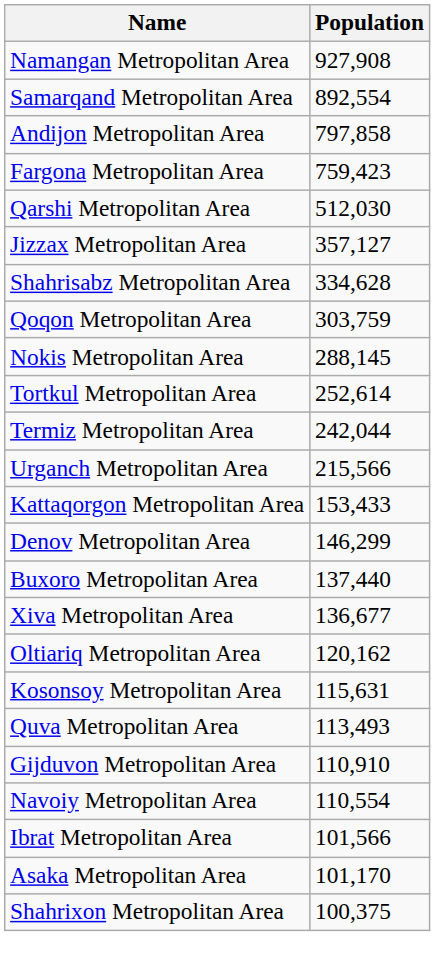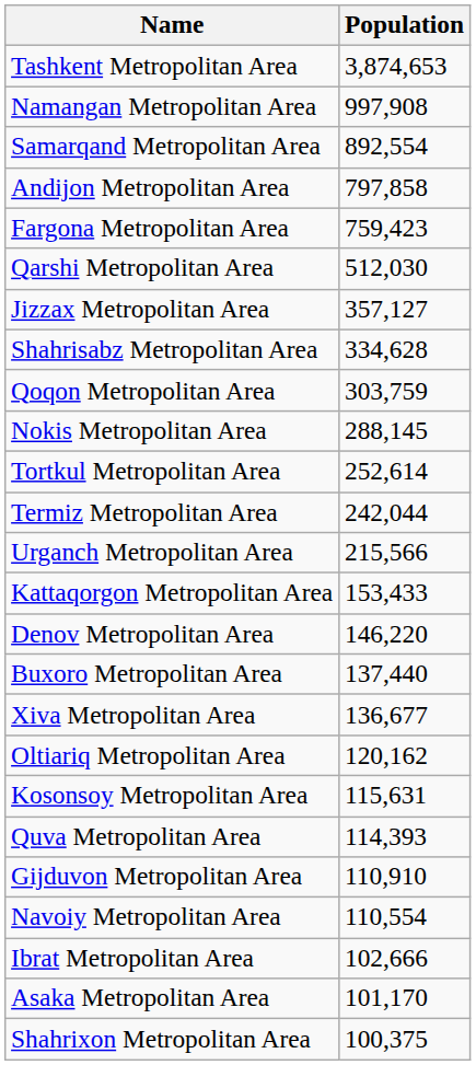+ row: Tashkent Metropolitan Area | 3,874,653
Namangan Metropolitan Area | Population: 927,908 -> 997,908
Denov Metropolitan Area | Population: 146,299 -> 146,220
Quva Metropolitan Area | Population: 113,493 -> 114,393
Ibrat Metropolitan Area | Population: 101,566 -> 102,666
